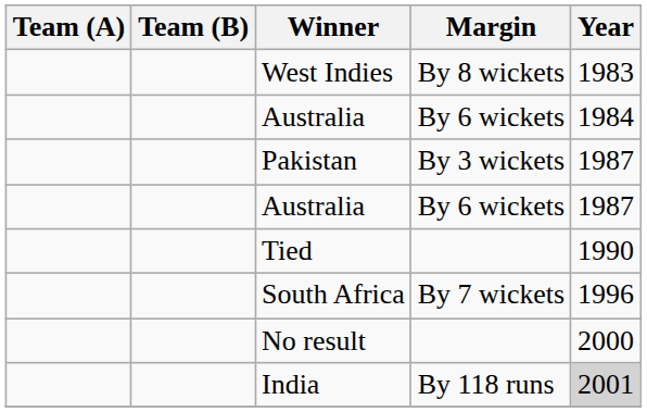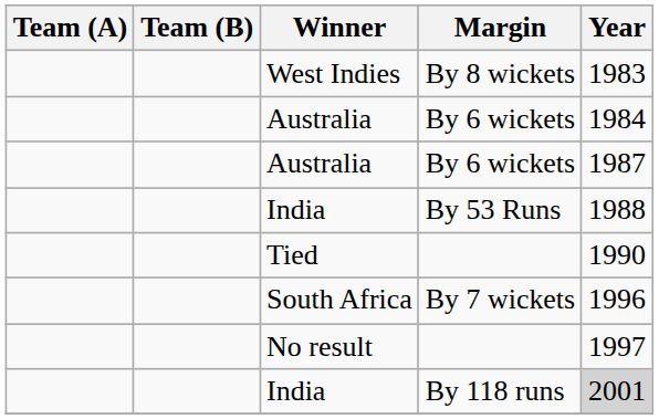- row: Pakistan | By 3 wickets | 1987
+ row: India | By 53 Runs | 1988
No result | Year: 2000 -> 1997
